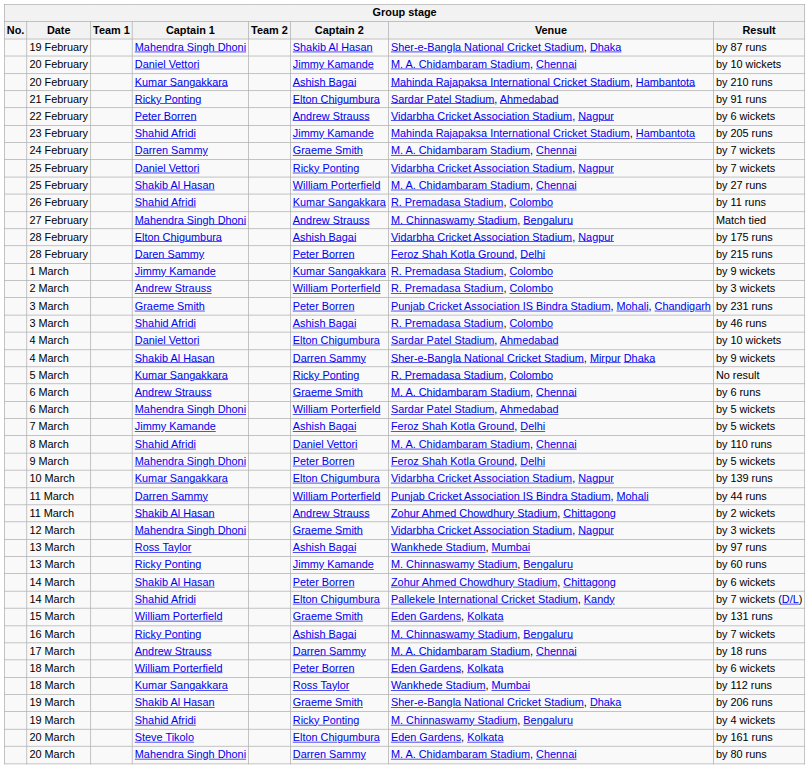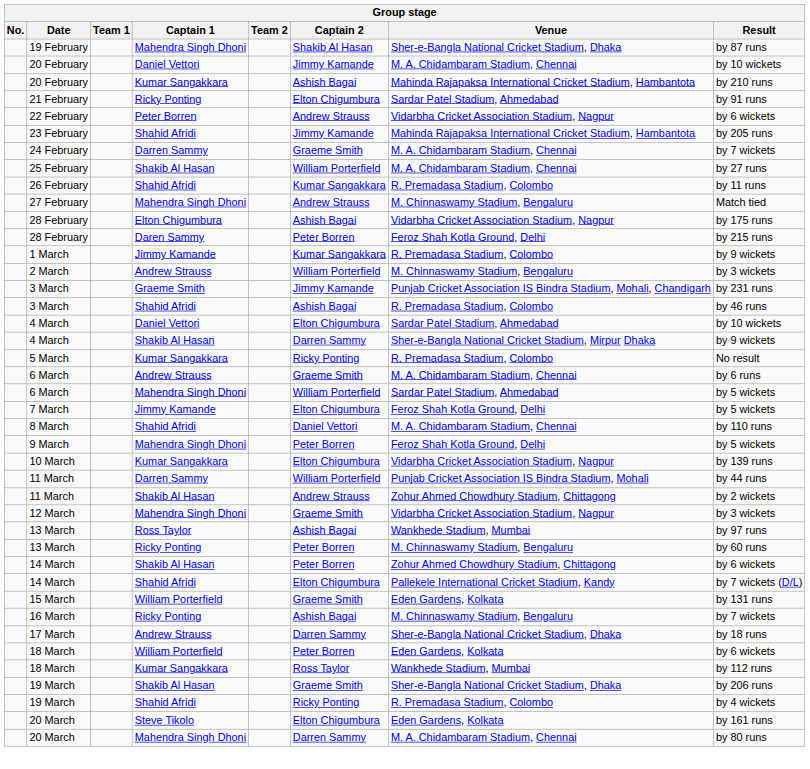- row: 25 February | Daniel Vettori | Ricky Ponting | Vidarbha Cricket Association Stadium, Nagpur | by 7 wickets
2 March | Venue: R. Premadasa Stadium, Colombo -> M. Chinnaswamy Stadium, Bengaluru
3 March / Graeme Smith | Captain 2: Peter Borren -> Jimmy Kamande
7 March | Captain 2: Ashish Bagai -> Elton Chigumbura
13 March / Ricky Ponting | Captain 2: Jimmy Kamande -> Peter Borren
17 March | Venue: M. A. Chidambaram Stadium, Chennai -> Sher-e-Bangla National Cricket Stadium, Dhaka
19 March / Shahid Afridi | Venue: M. Chinnaswamy Stadium, Bengaluru -> R. Premadasa Stadium, Colombo
